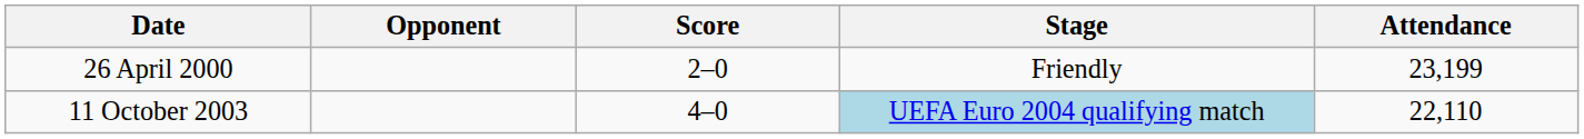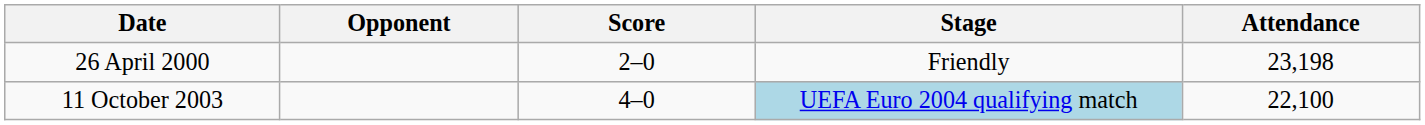26 April 2000 | Attendance: 23,199 -> 23,198
11 October 2003 | Attendance: 22,110 -> 22,100
